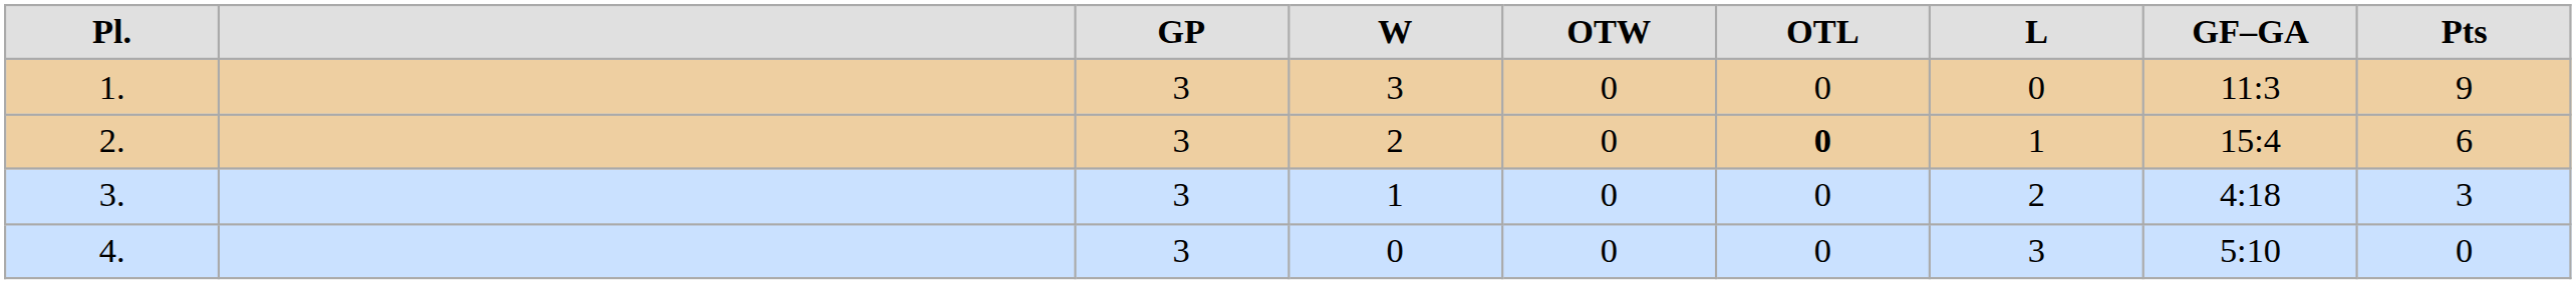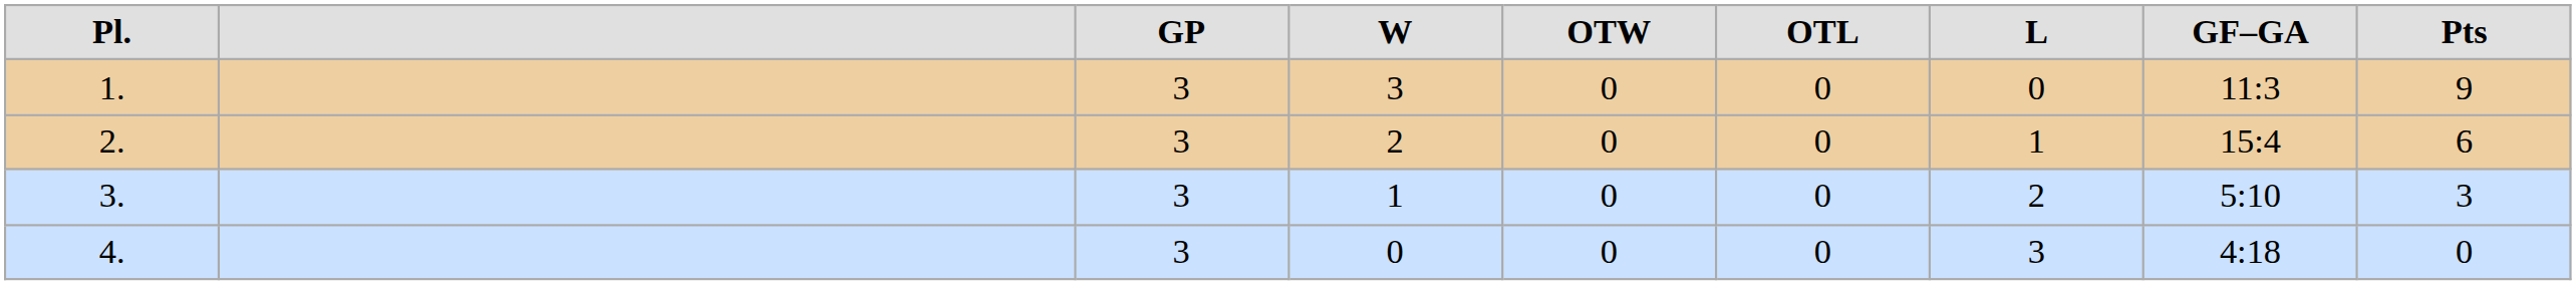2. | column 6: bold -> normal
3. | column 8: 4:18 -> 5:10
4. | column 8: 5:10 -> 4:18
